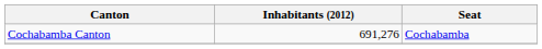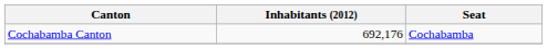Cochabamba Canton | Inhabitants (2012): 691,276 -> 692,176
